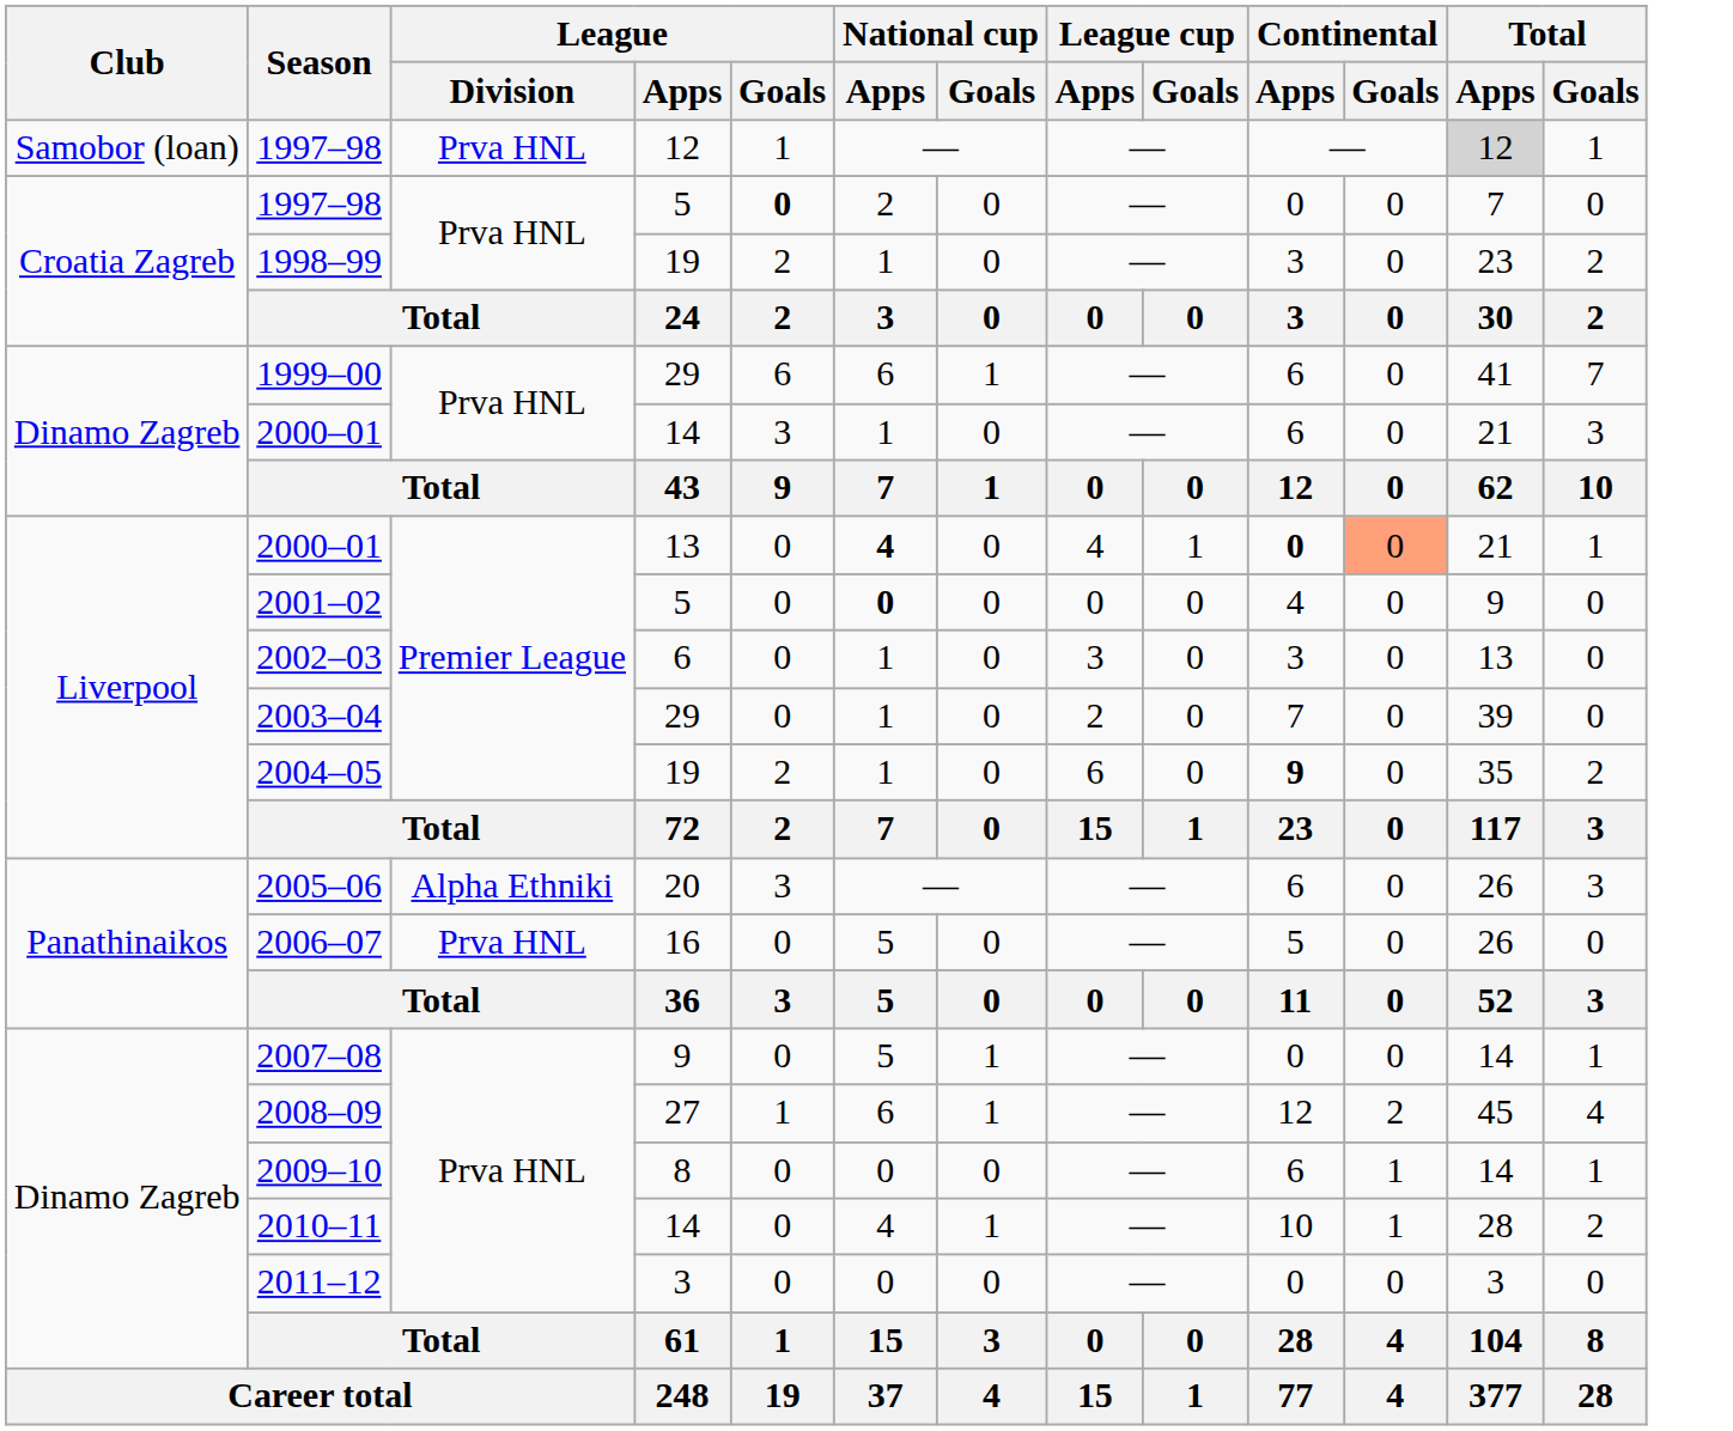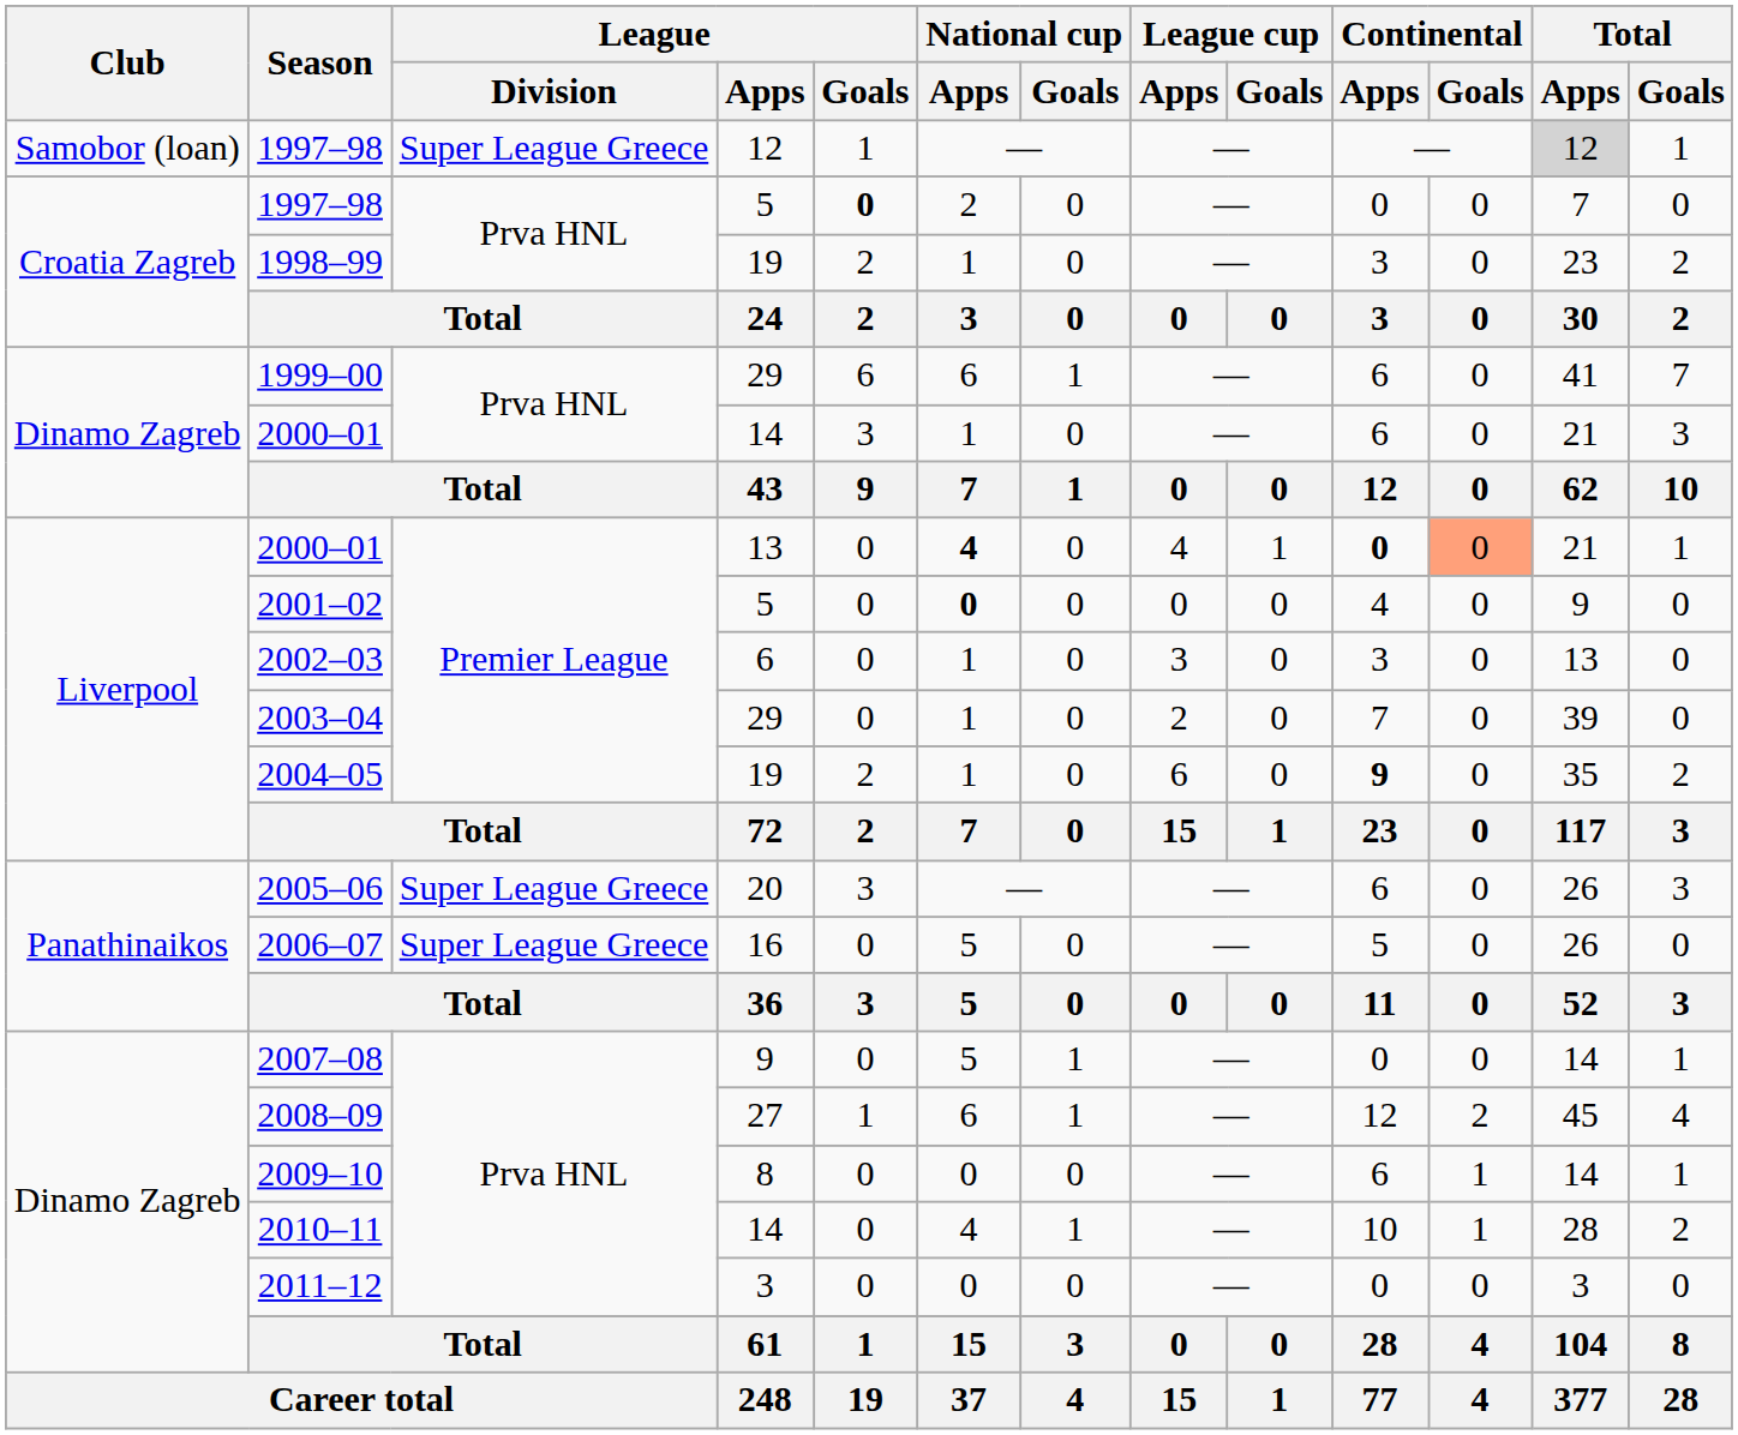1997–98 / 12 | League / Division: Prva HNL -> Super League Greece
2005–06 | League / Division: Alpha Ethniki -> Super League Greece
2006–07 | League / Division: Prva HNL -> Super League Greece
